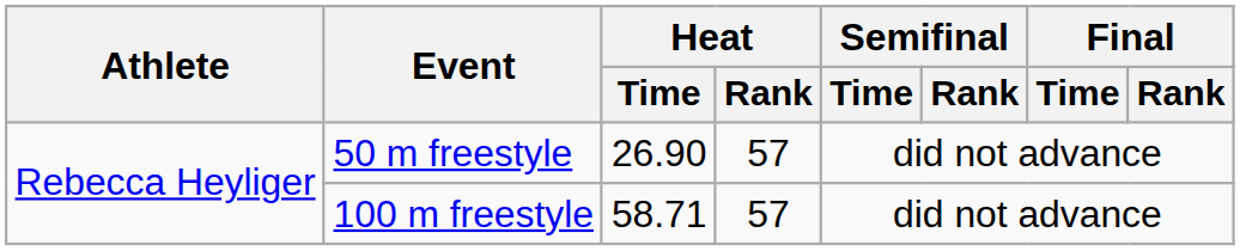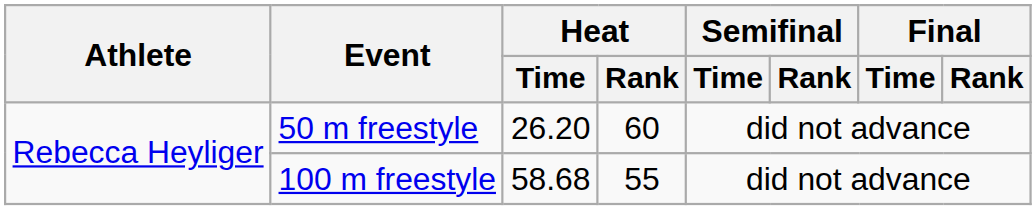50 m freestyle | Heat / Time: 26.90 -> 26.20
50 m freestyle | Heat / Rank: 57 -> 60
100 m freestyle | Heat / Time: 58.71 -> 58.68
100 m freestyle | Heat / Rank: 57 -> 55
